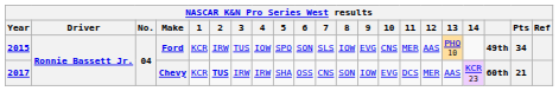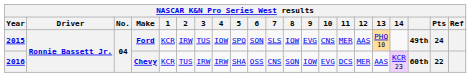Ford | Pts: 34 -> 24
Chevy | Year: 2017 -> 2016
Chevy | 2: bold -> normal
Chevy | Pts: 21 -> 22
